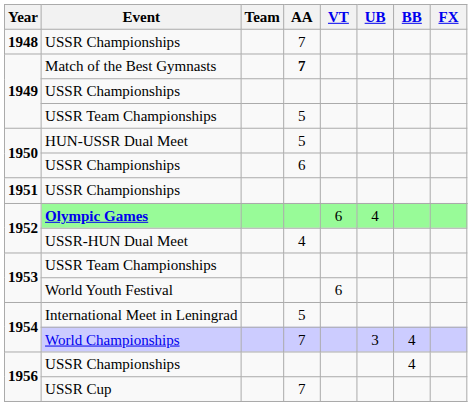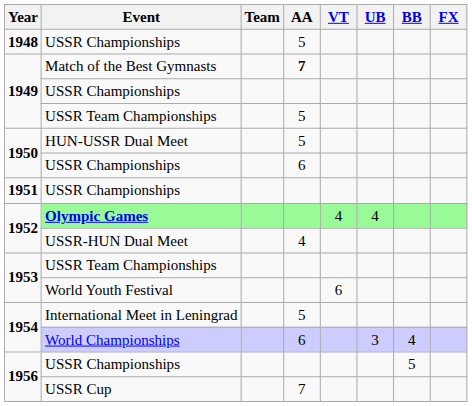1948 / USSR Championships | AA: 7 -> 5
Olympic Games | VT: 6 -> 4
World Championships | AA: 7 -> 6
1956 / USSR Championships | BB: 4 -> 5
